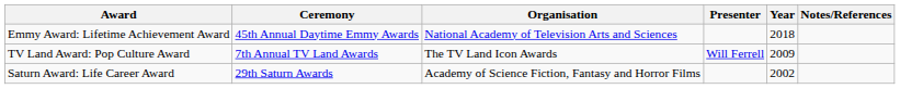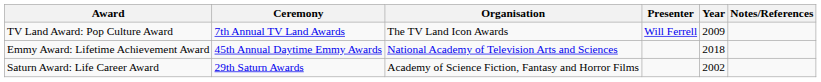rows swapped: Emmy Award: Lifetime Achievement Award <-> TV Land Award: Pop Culture Award
